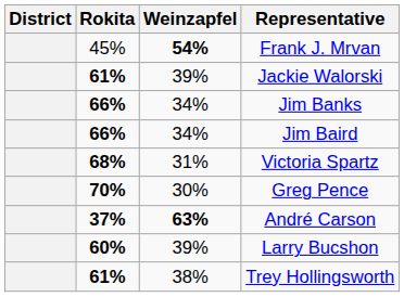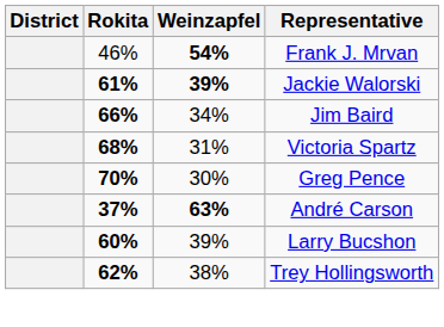Frank J. Mrvan | Rokita: 45% -> 46%
Jackie Walorski | Weinzapfel: normal -> bold
- row: 66% | 34% | Jim Banks
Trey Hollingsworth | Rokita: 61% -> 62%
